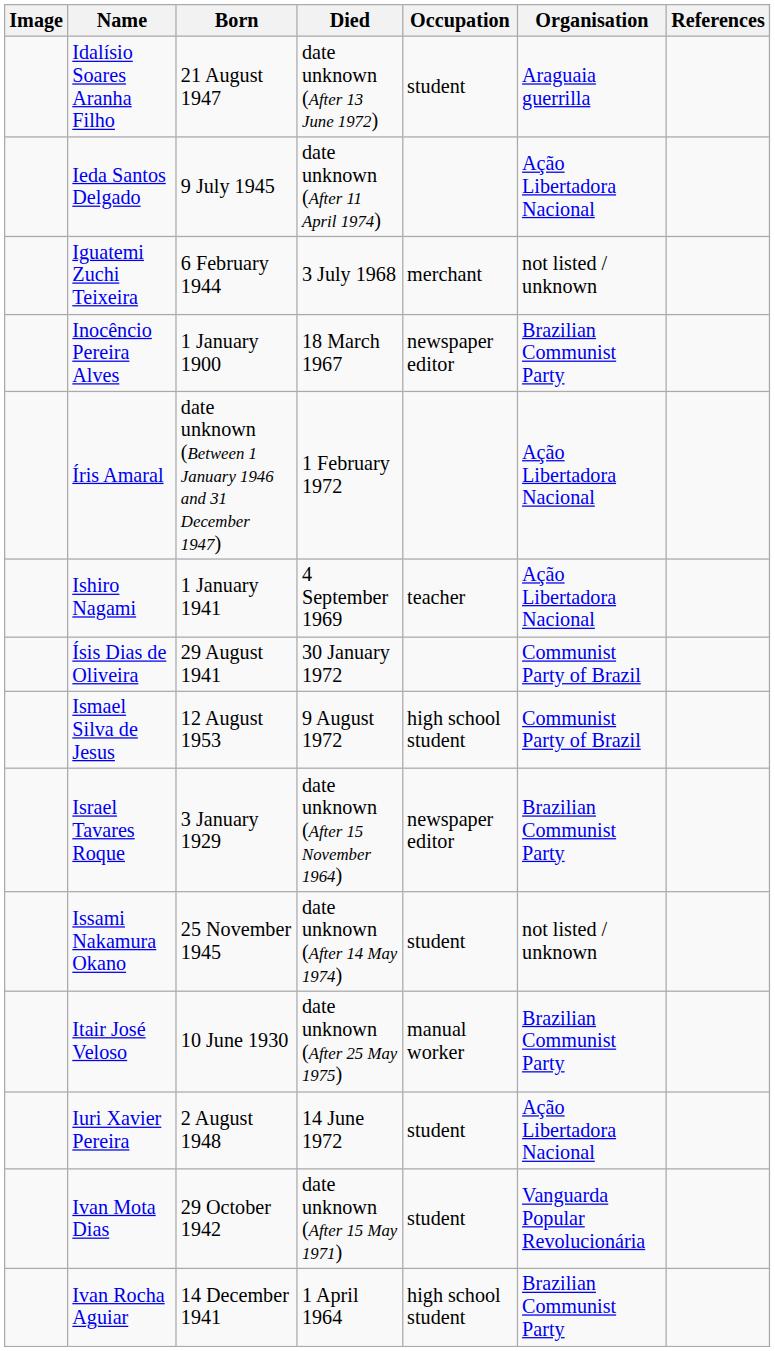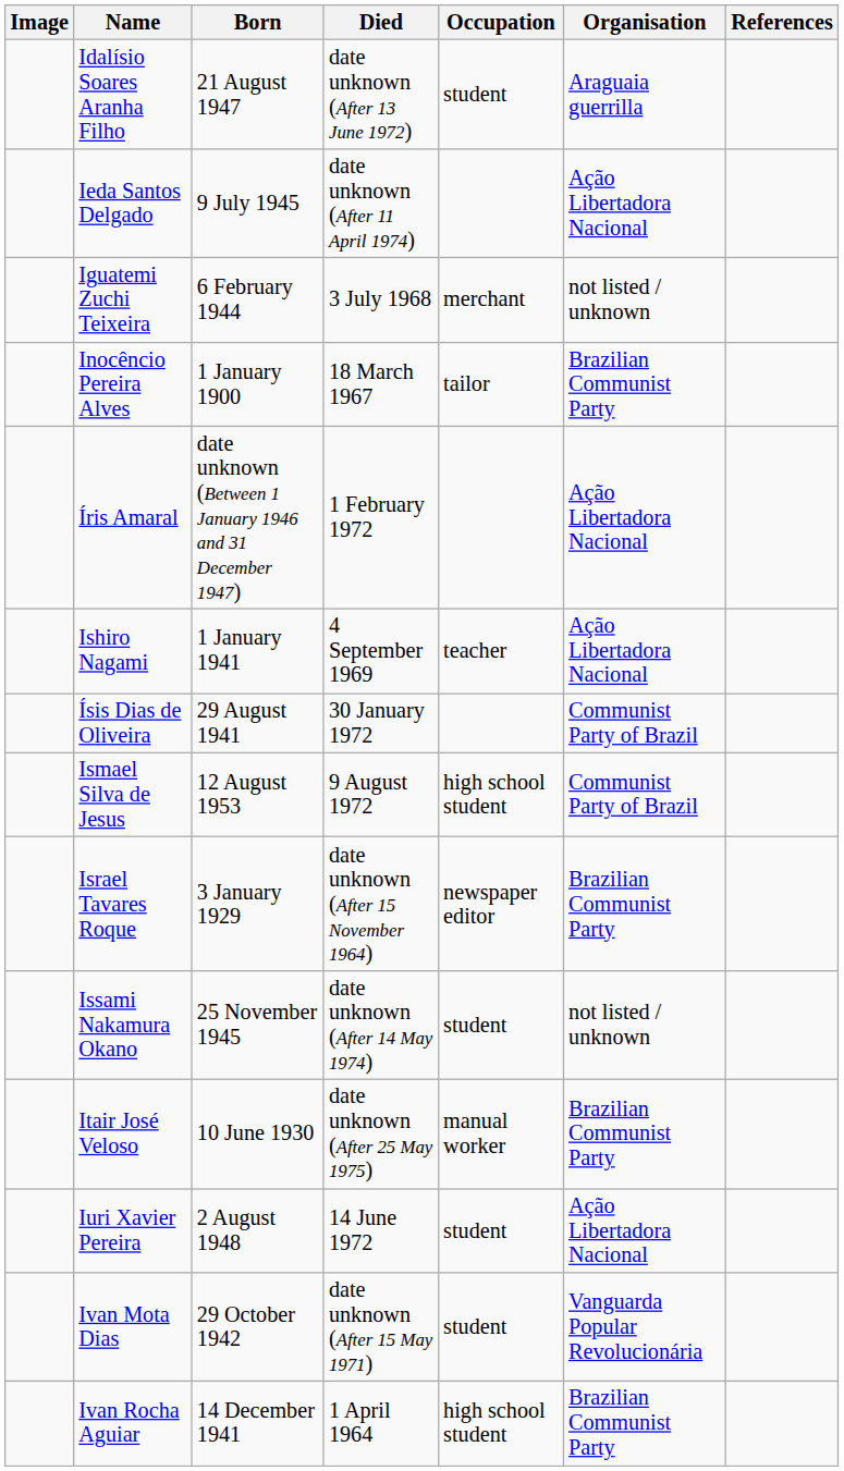Inocêncio Pereira Alves | Occupation: newspaper editor -> tailor
